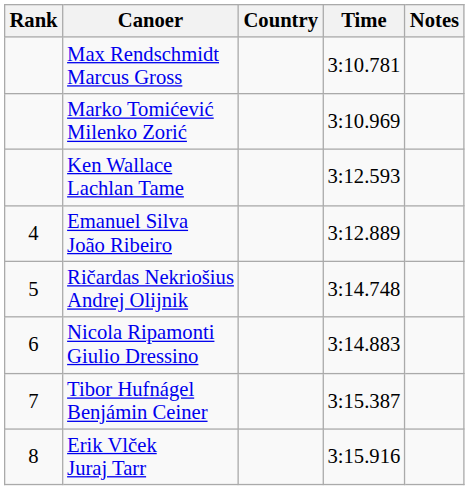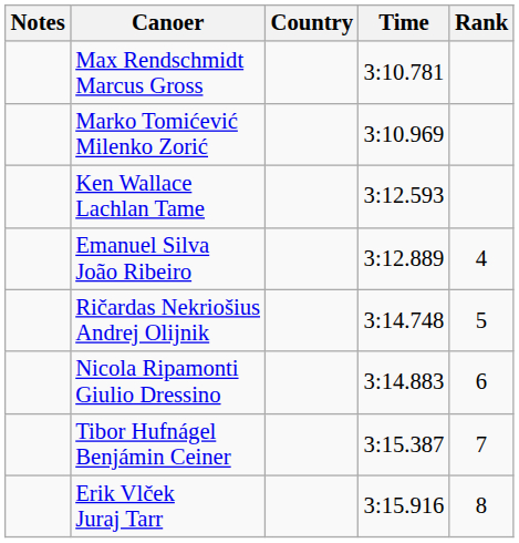columns swapped: Rank <-> Notes
